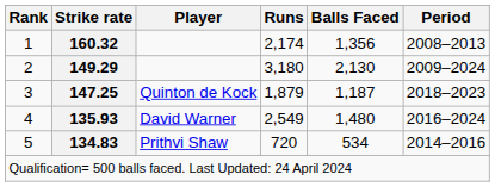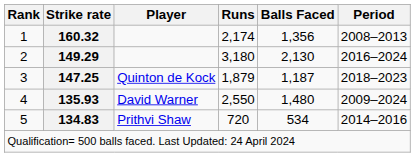2 | Period: 2009–2024 -> 2016–2024
4 | Runs: 2,549 -> 2,550
4 | Period: 2016–2024 -> 2009–2024
